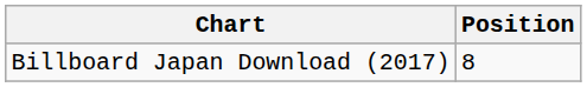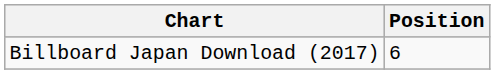Billboard Japan Download (2017) | Position: 8 -> 6
